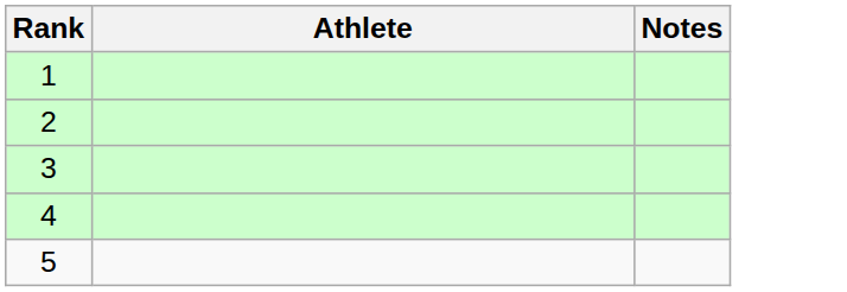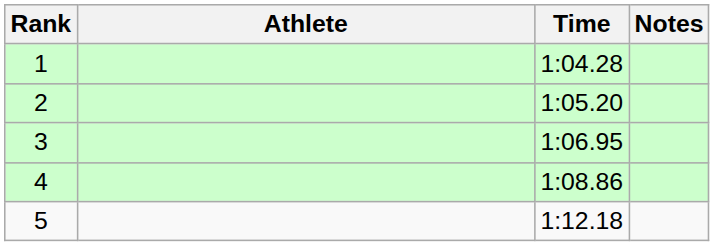+ column: Time | 1:04.28 | 1:05.20 | 1:06.95 | 1:08.86 | 1:12.18
